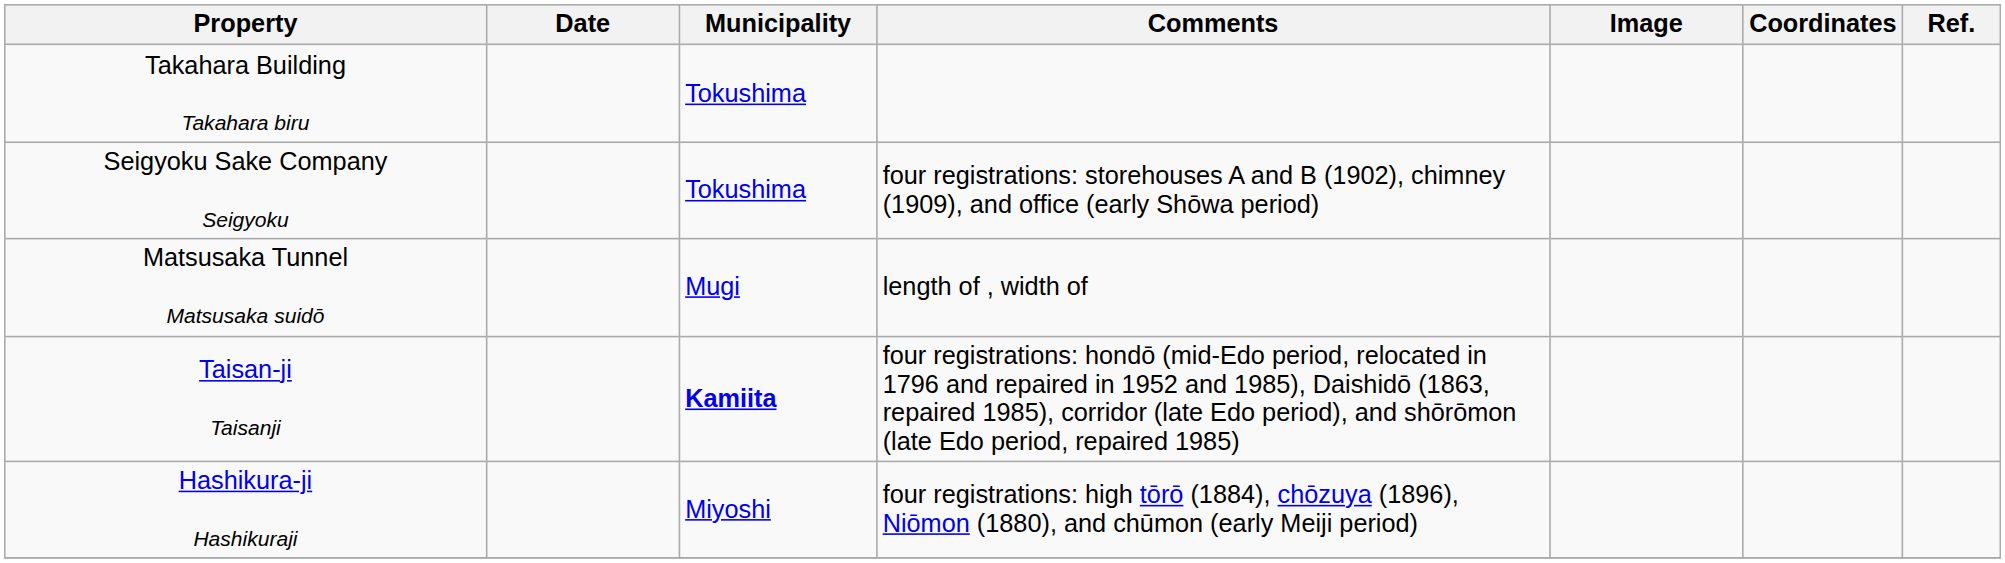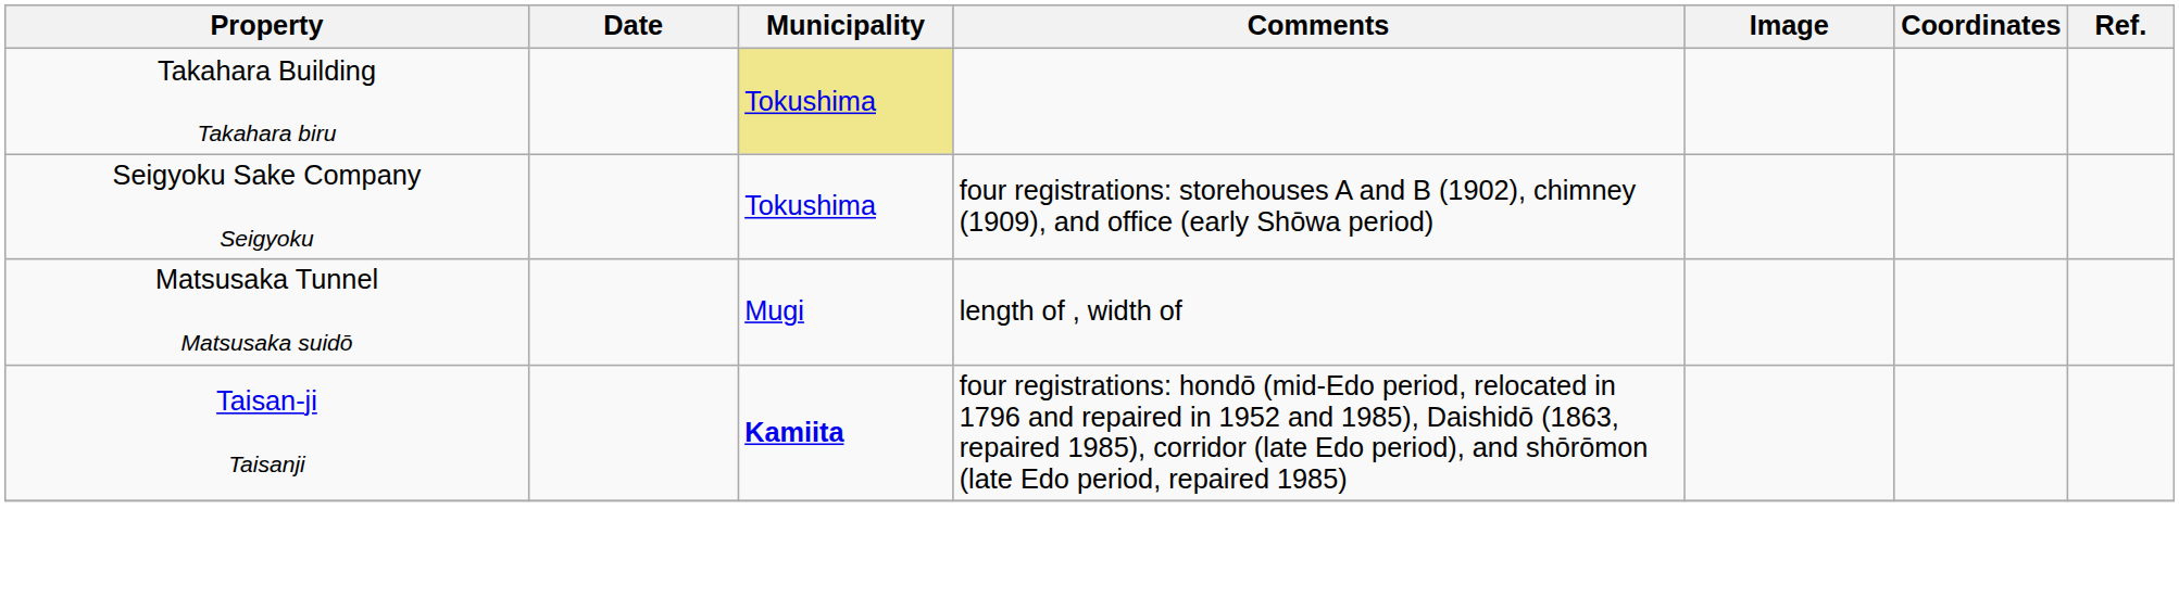Takahara Building Takahara biru | Municipality: no background -> khaki background
- row: Hashikura-ji Hashikuraji | Miyoshi | four registrations: high tōrō (1884), chōzuya (1896), Niōmon (1880), and chūmon (early Meiji period)
